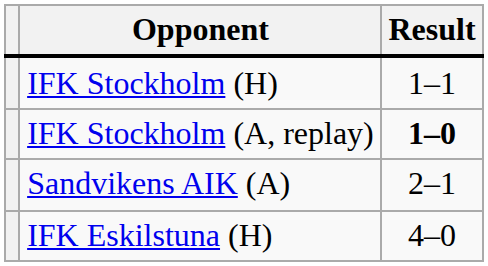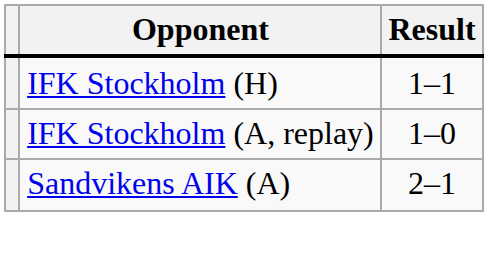IFK Stockholm (A, replay) | Result: bold -> normal
- row: IFK Eskilstuna (H) | 4–0
